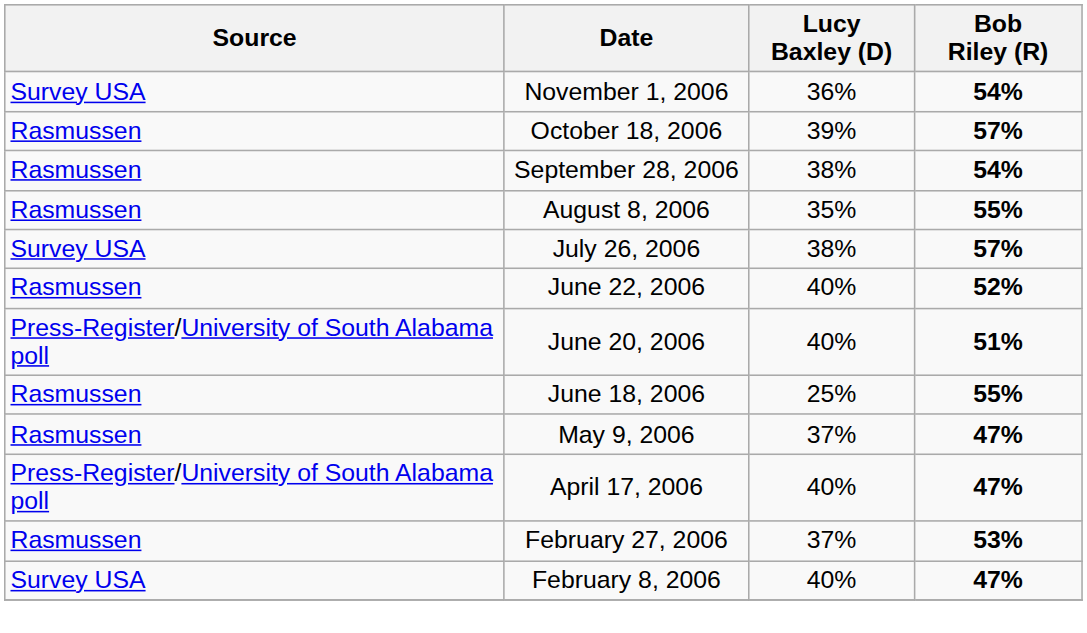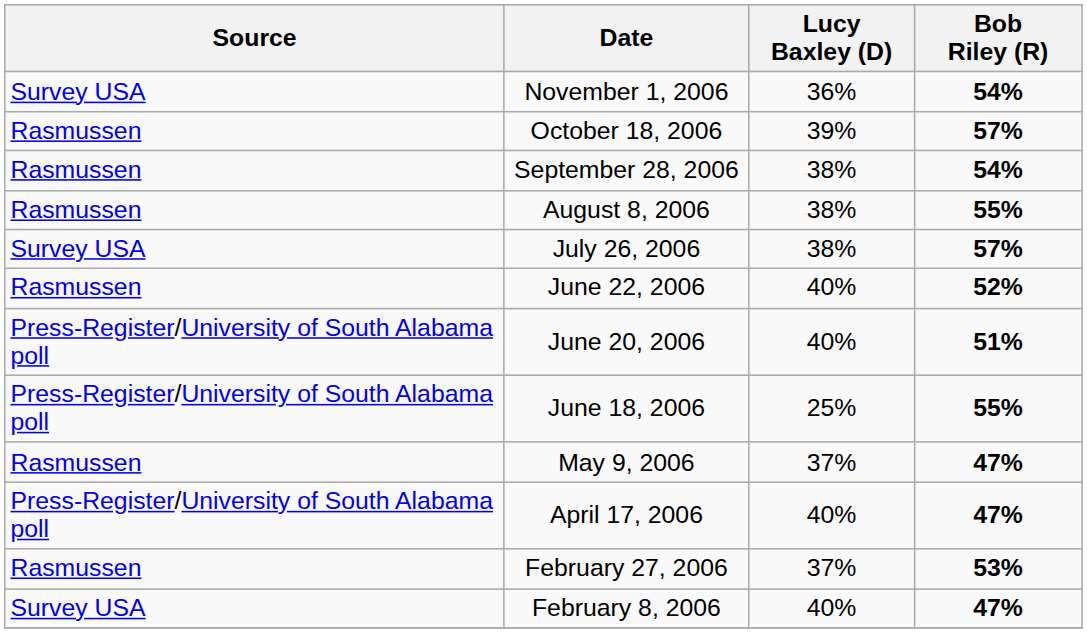August 8, 2006 | Lucy Baxley (D): 35% -> 38%
June 18, 2006 | Source: Rasmussen -> Press-Register/University of South Alabama poll
